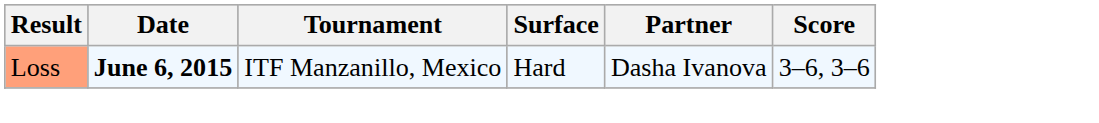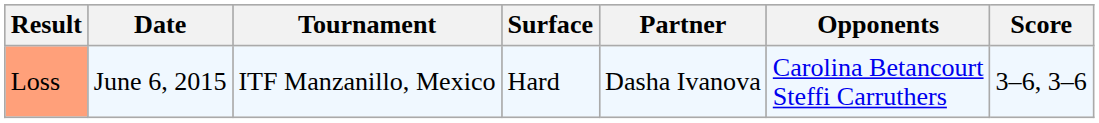+ column: Opponents | Carolina Betancourt Steffi Carruthers
Loss | Date: bold -> normal
